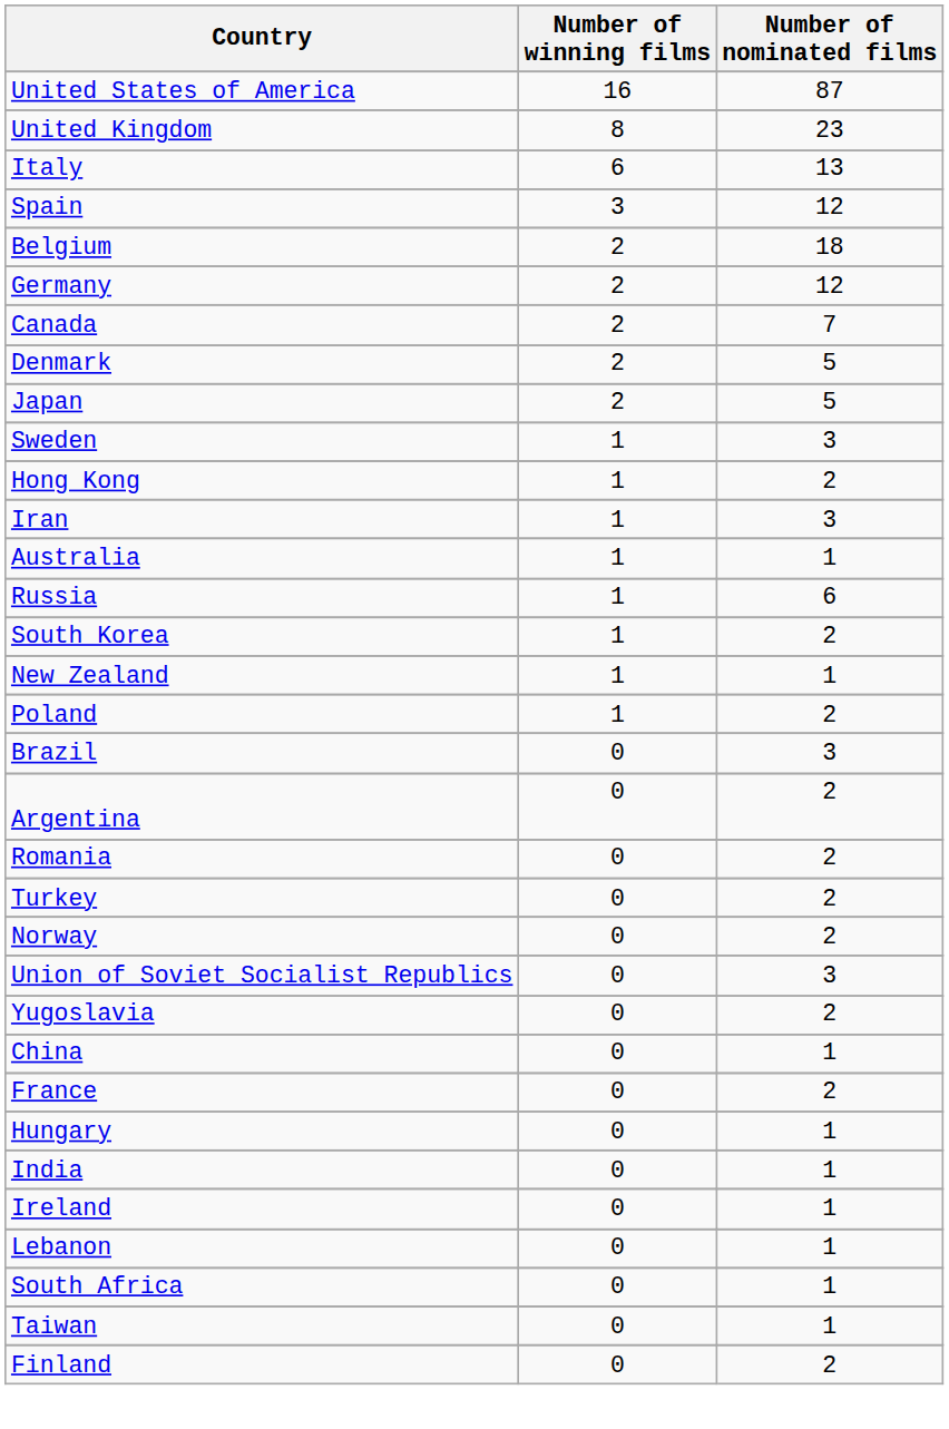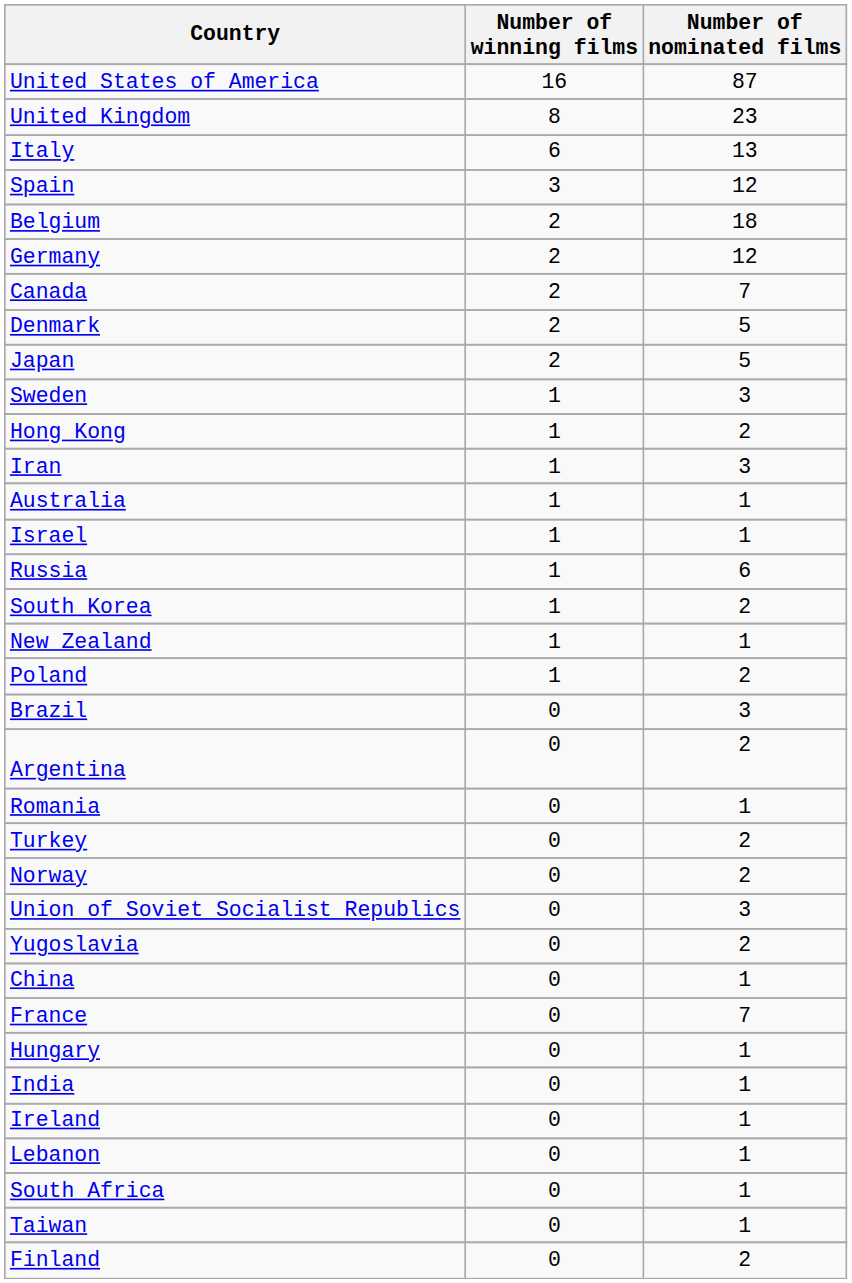+ row: Israel | 1 | 1
Romania | Number of nominated films: 2 -> 1
France | Number of nominated films: 2 -> 7
